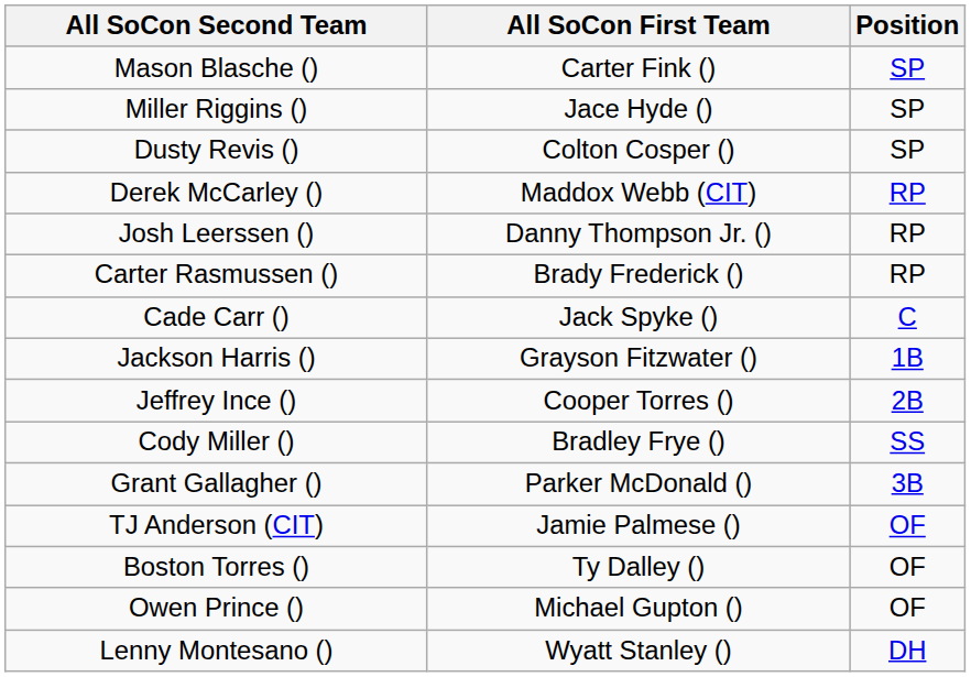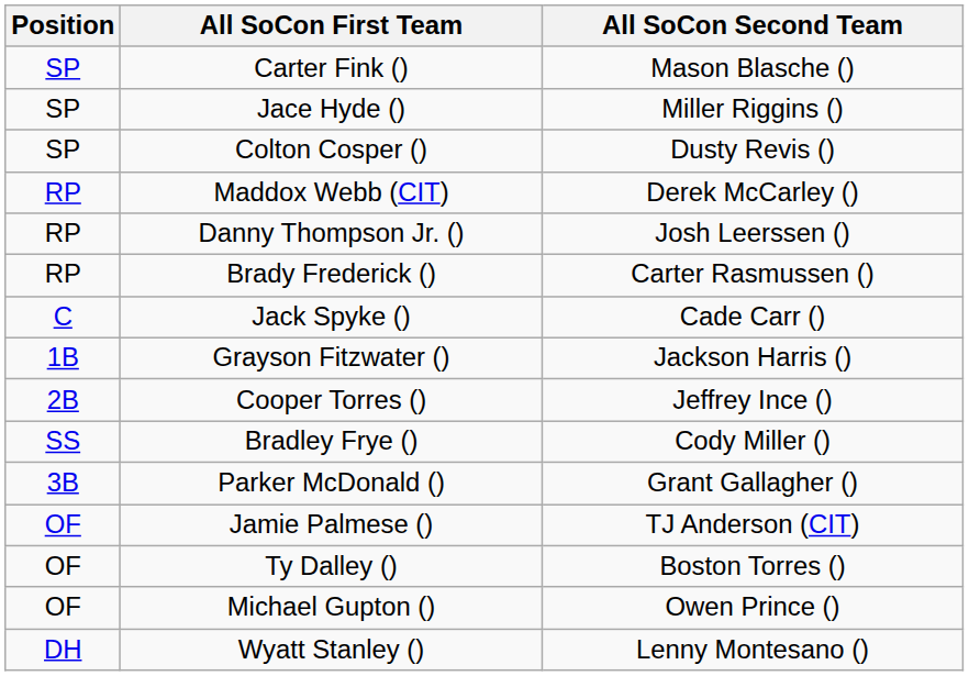columns swapped: Position <-> All SoCon Second Team
